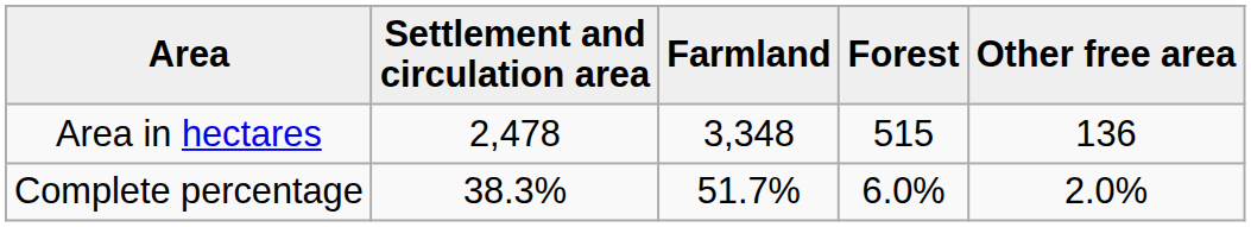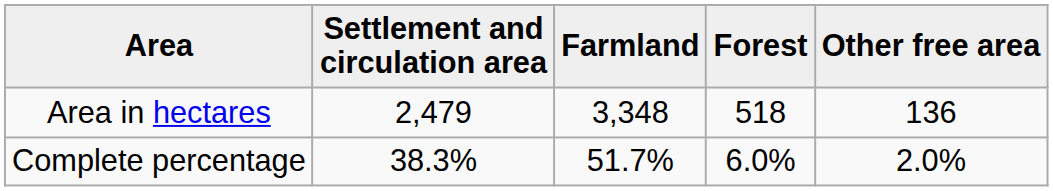Area in hectares | Settlement and circulation area: 2,478 -> 2,479
Area in hectares | Forest: 515 -> 518
